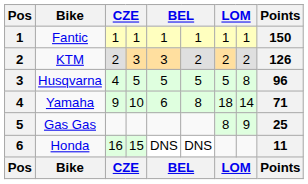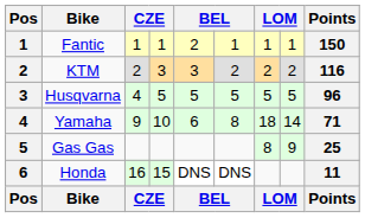Fantic | column 5: 1 -> 2
KTM | Points: 126 -> 116
Husqvarna | column 8: 8 -> 5
